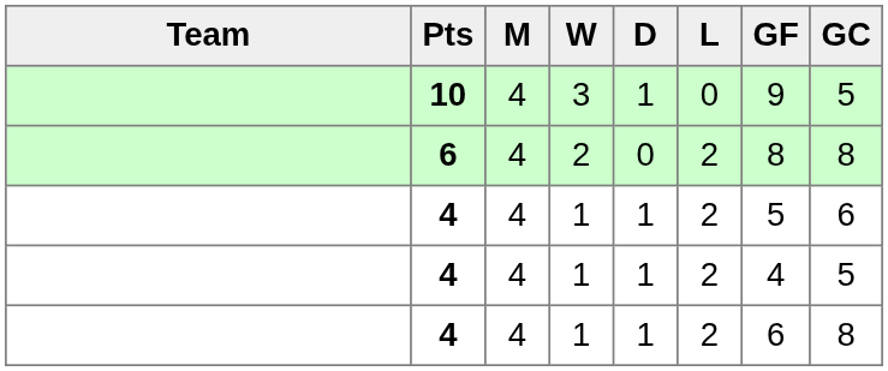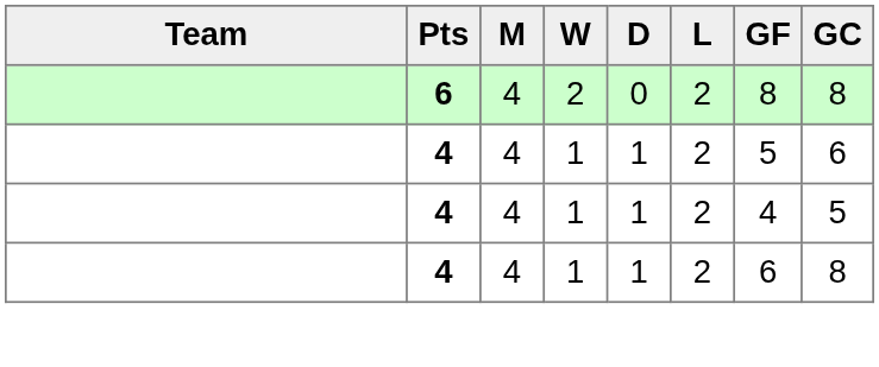- row: 10 | 4 | 3 | 1 | 0 | 9 | 5
